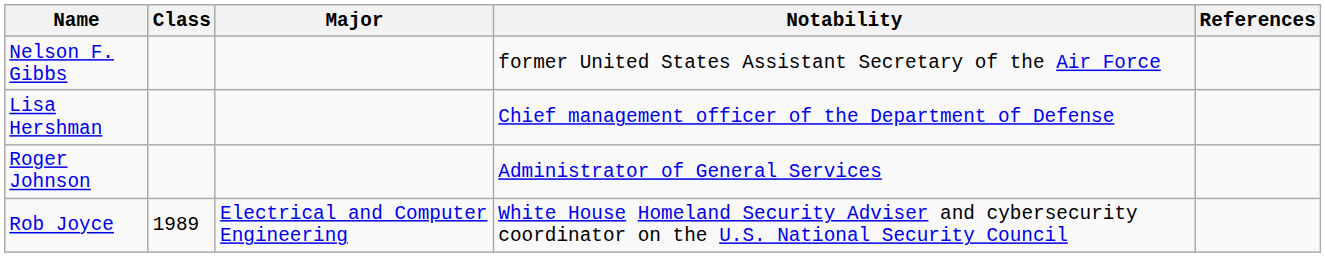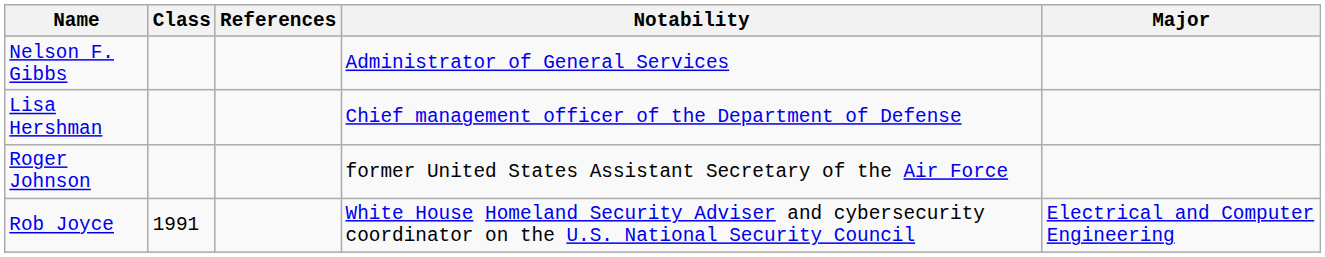columns swapped: Major <-> References
Nelson F. Gibbs | Notability: former United States Assistant Secretary of the Air Force -> Administrator of General Services
Roger Johnson | Notability: Administrator of General Services -> former United States Assistant Secretary of the Air Force
Rob Joyce | Class: 1989 -> 1991
